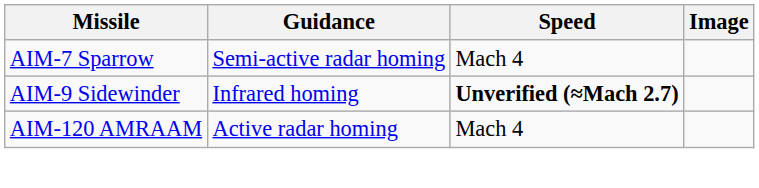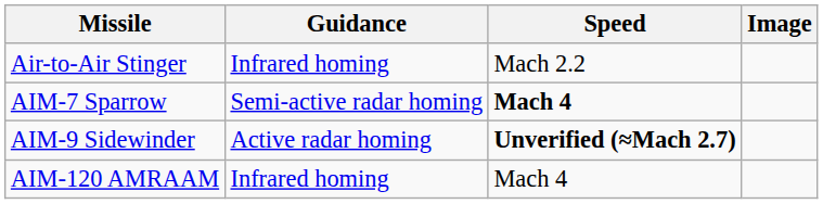+ row: Air-to-Air Stinger | Infrared homing | Mach 2.2
AIM-7 Sparrow | Speed: normal -> bold
AIM-9 Sidewinder | Guidance: Infrared homing -> Active radar homing
AIM-120 AMRAAM | Guidance: Active radar homing -> Infrared homing
